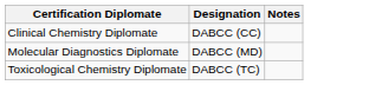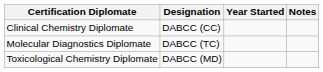+ column: Year Started
Molecular Diagnostics Diplomate | Designation: DABCC (MD) -> DABCC (TC)
Toxicological Chemistry Diplomate | Designation: DABCC (TC) -> DABCC (MD)
